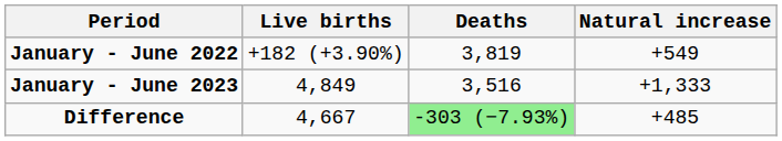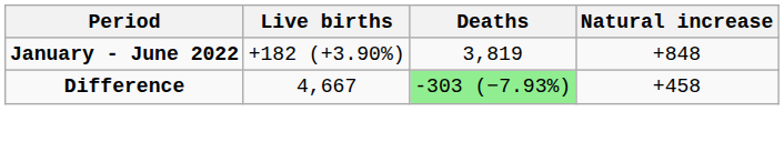January - June 2022 | Natural increase: +549 -> +848
- row: January - June 2023 | 4,849 | 3,516 | +1,333
Difference | Natural increase: +485 -> +458
